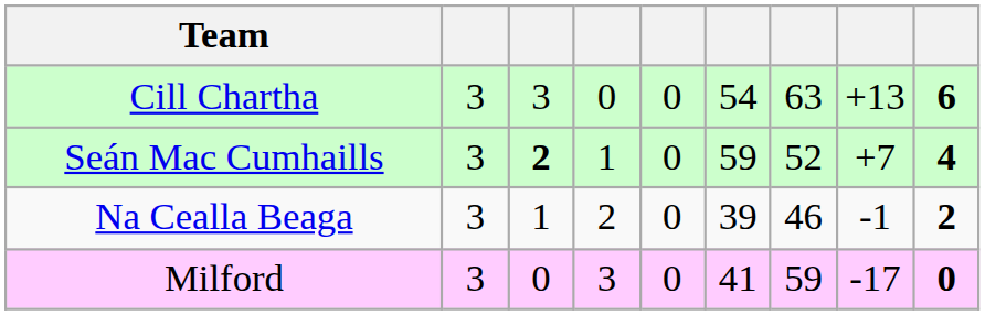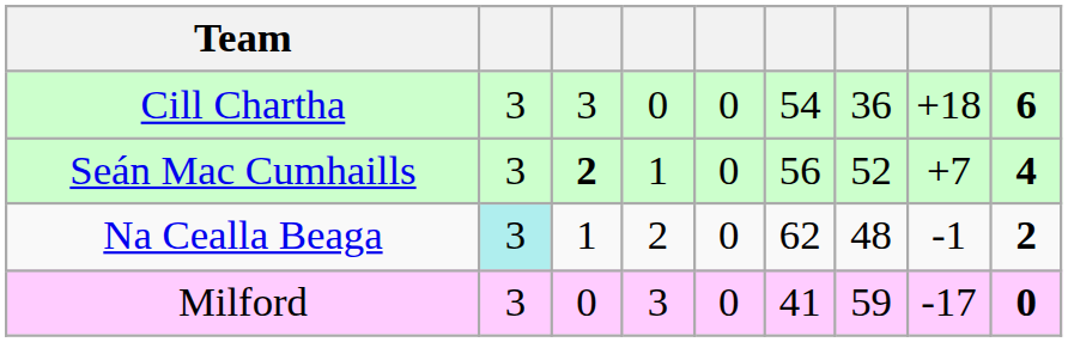Cill Chartha | column 7: 63 -> 36
Cill Chartha | column 8: +13 -> +18
Seán Mac Cumhaills | column 6: 59 -> 56
Na Cealla Beaga | column 2: no background -> paleturquoise background
Na Cealla Beaga | column 6: 39 -> 62
Na Cealla Beaga | column 7: 46 -> 48
